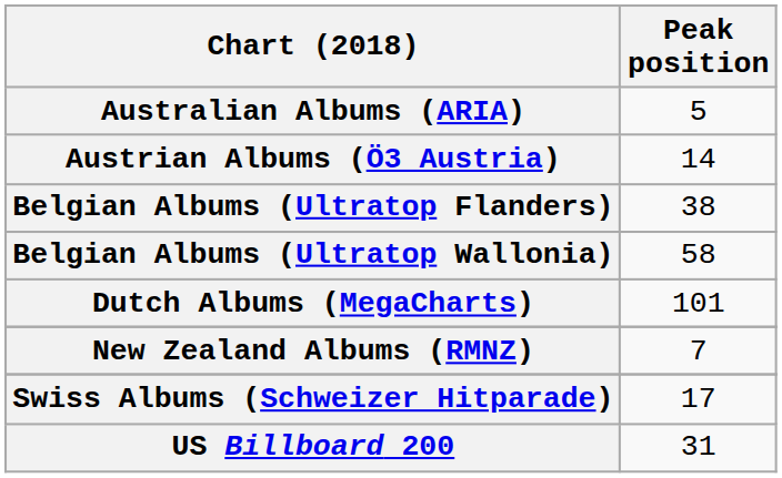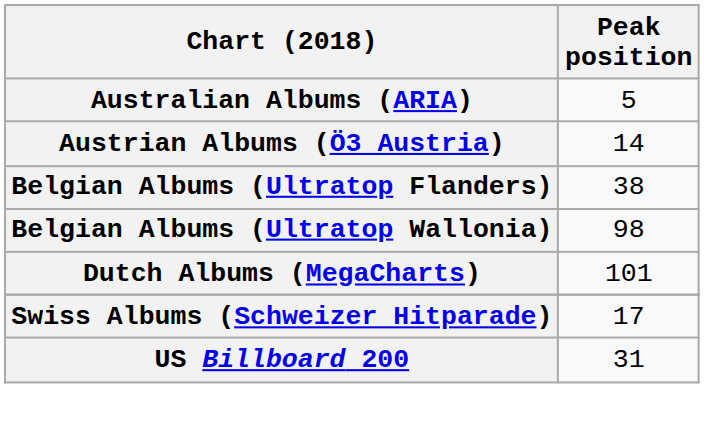Belgian Albums (Ultratop Wallonia) | Peak position: 58 -> 98
- row: New Zealand Albums (RMNZ) | 7
